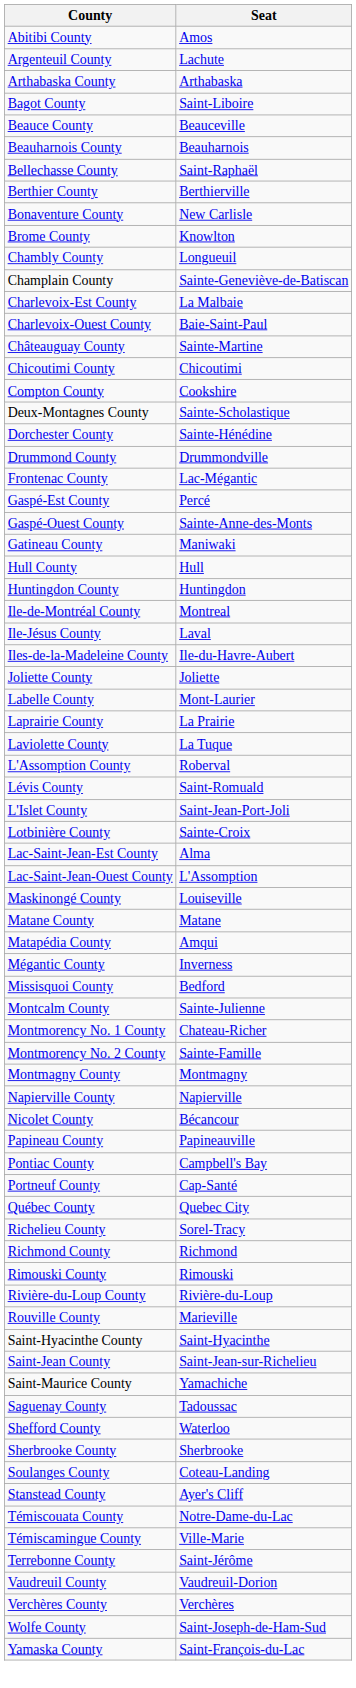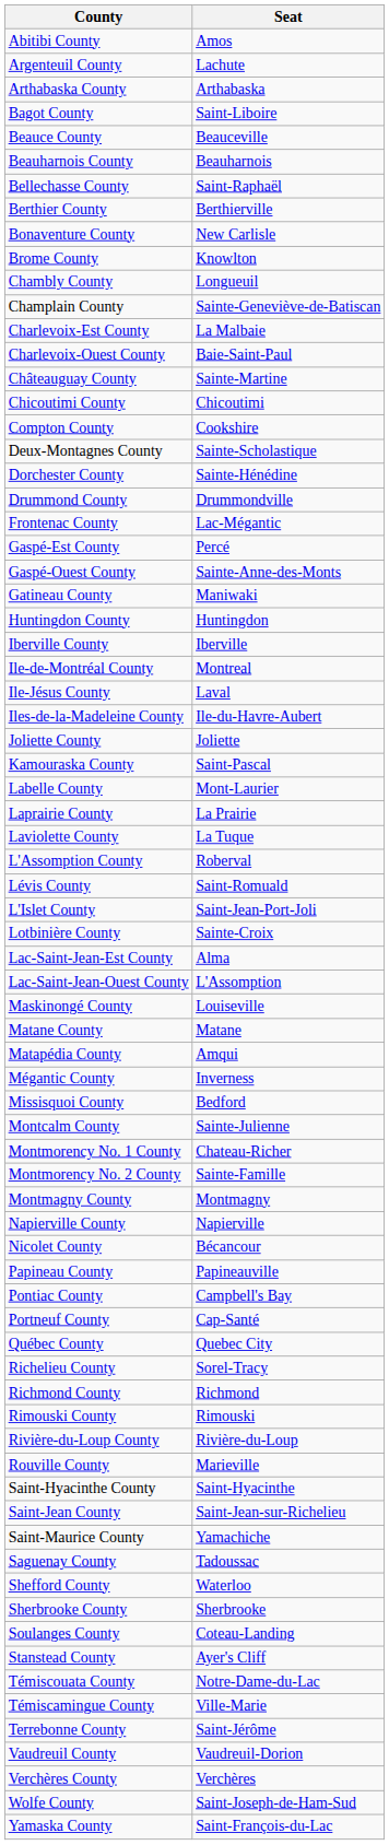- row: Hull County | Hull
+ row: Iberville County | Iberville
+ row: Kamouraska County | Saint-Pascal
